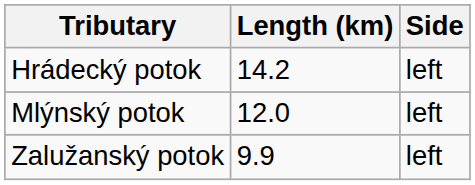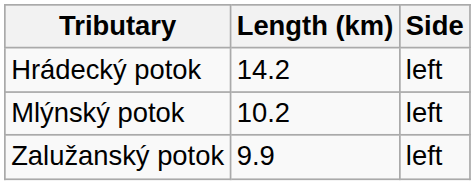Mlýnský potok | Length (km): 12.0 -> 10.2
